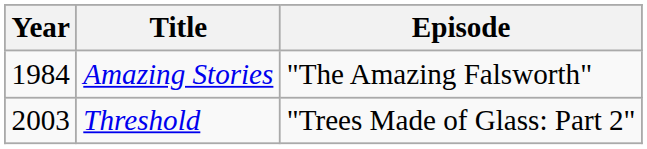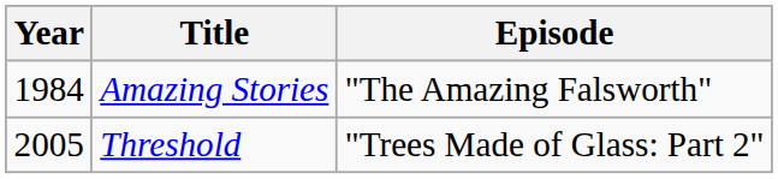Threshold | Year: 2003 -> 2005
